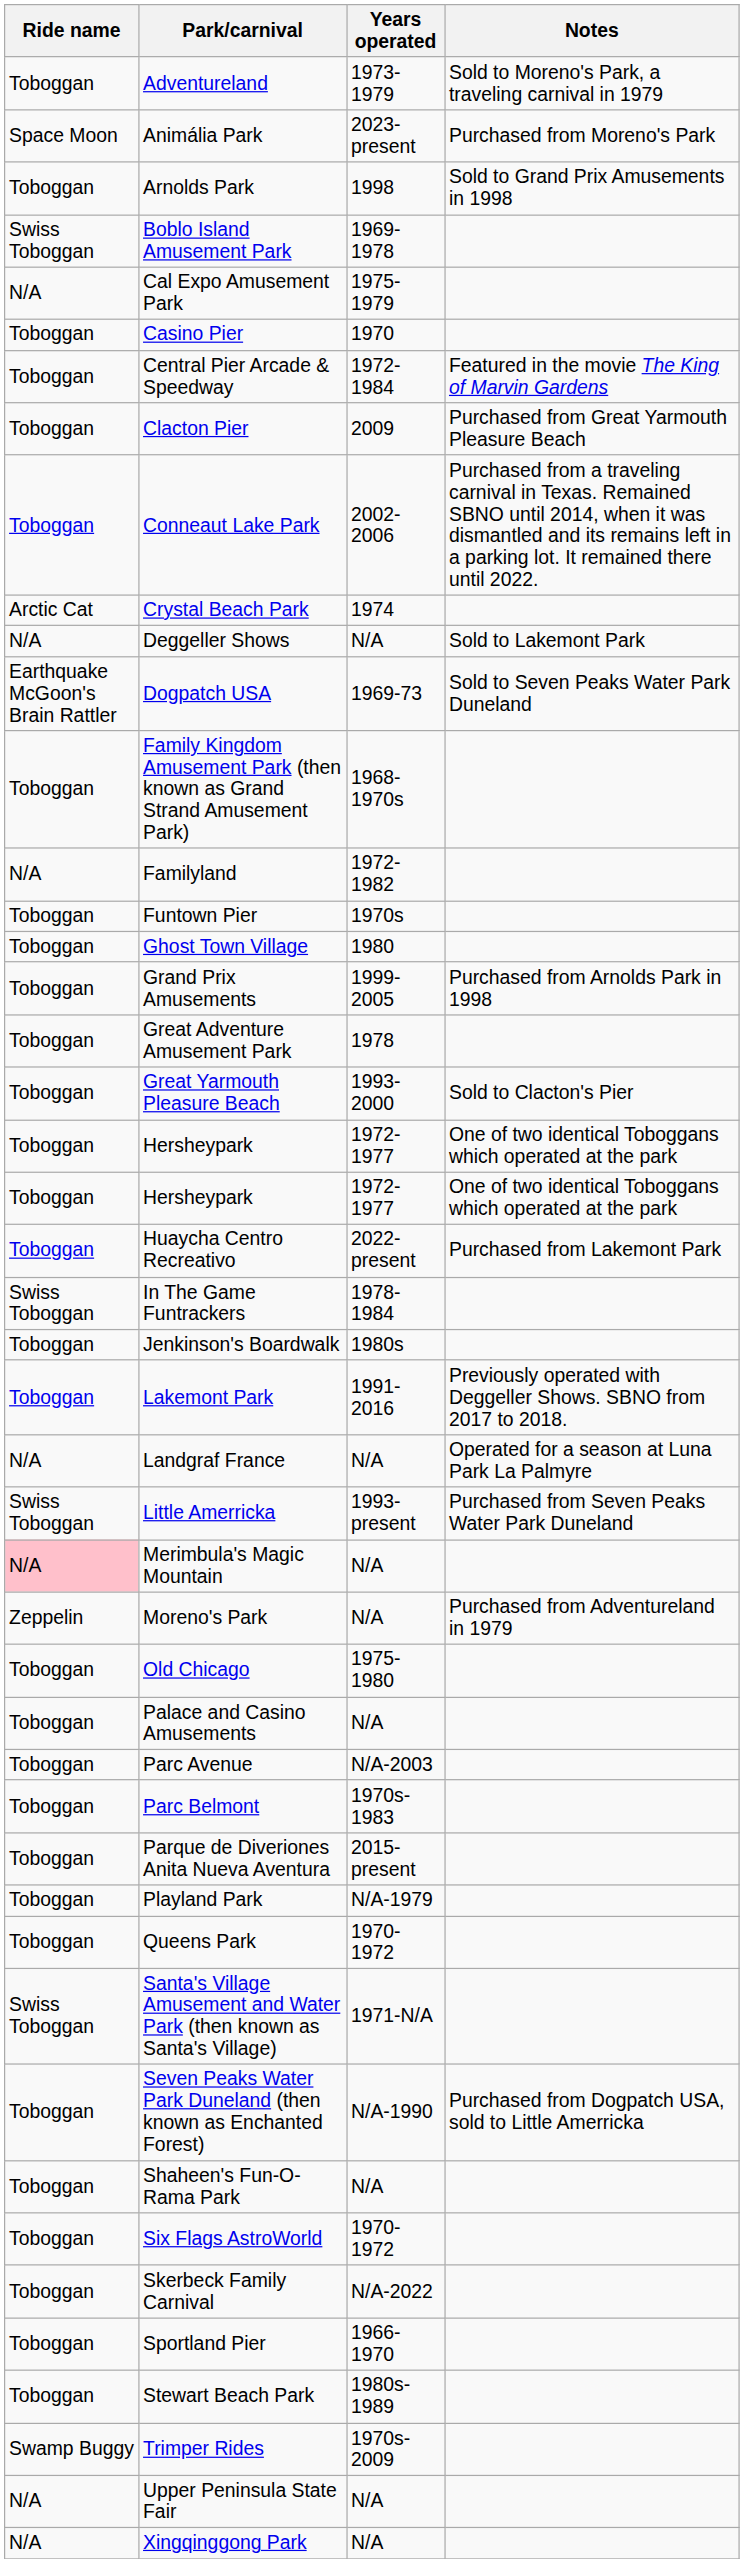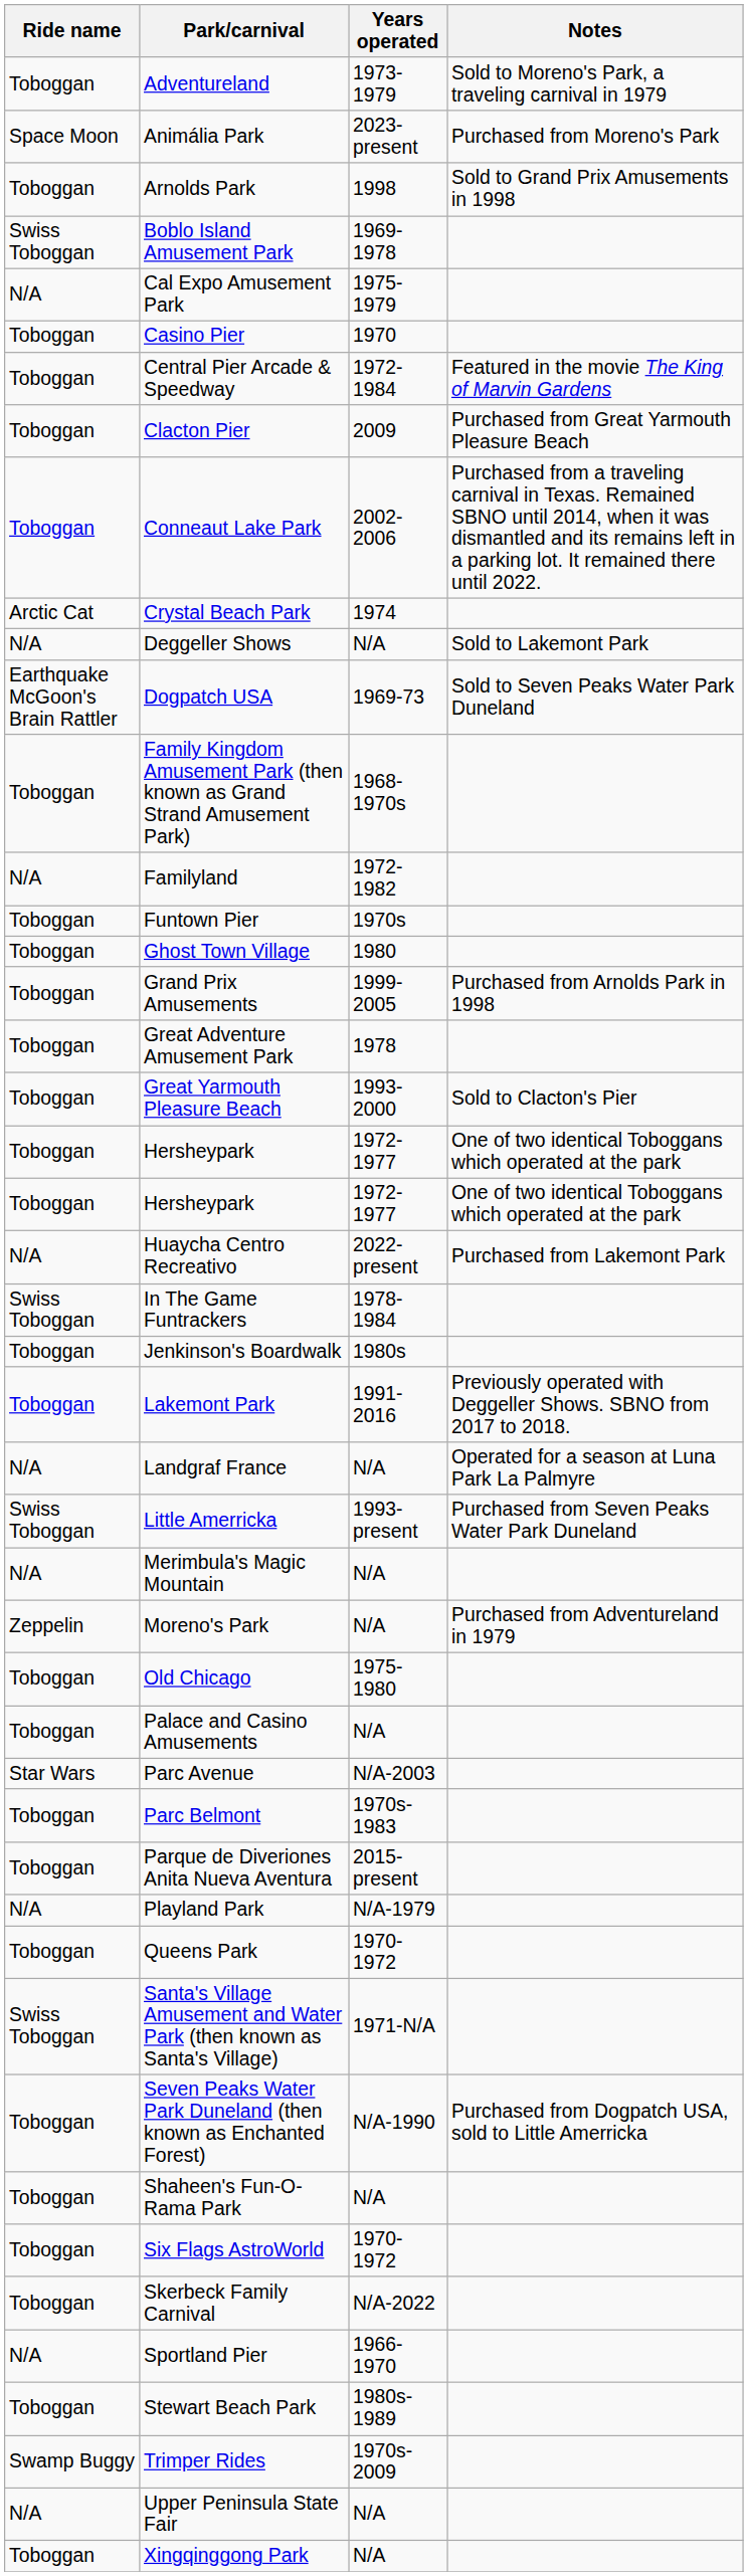Huaycha Centro Recreativo | Ride name: Toboggan -> N/A
Merimbula's Magic Mountain | Ride name: pink background -> no background
Parc Avenue | Ride name: Toboggan -> Star Wars
Playland Park | Ride name: Toboggan -> N/A
Sportland Pier | Ride name: Toboggan -> N/A
Xingqinggong Park | Ride name: N/A -> Toboggan
